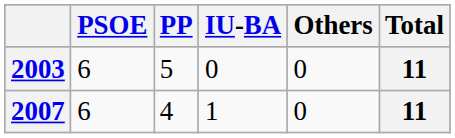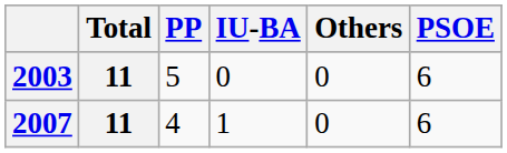columns swapped: PSOE <-> Total
